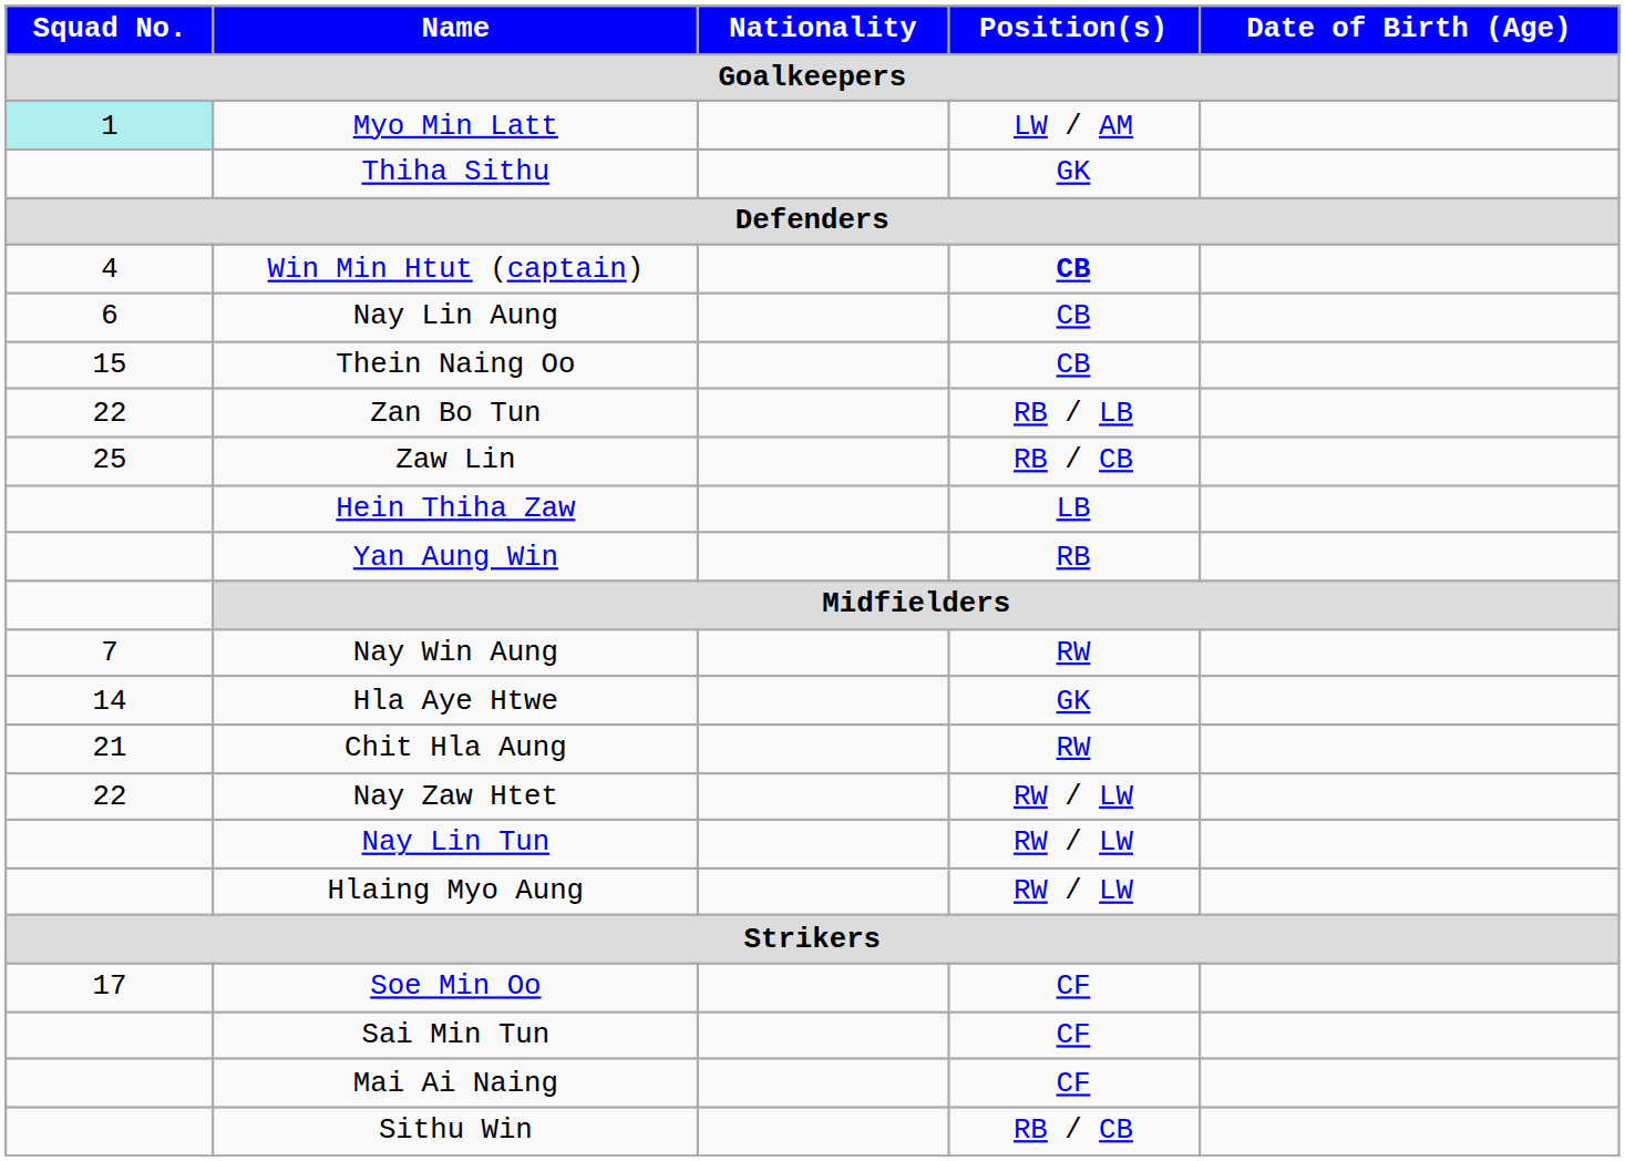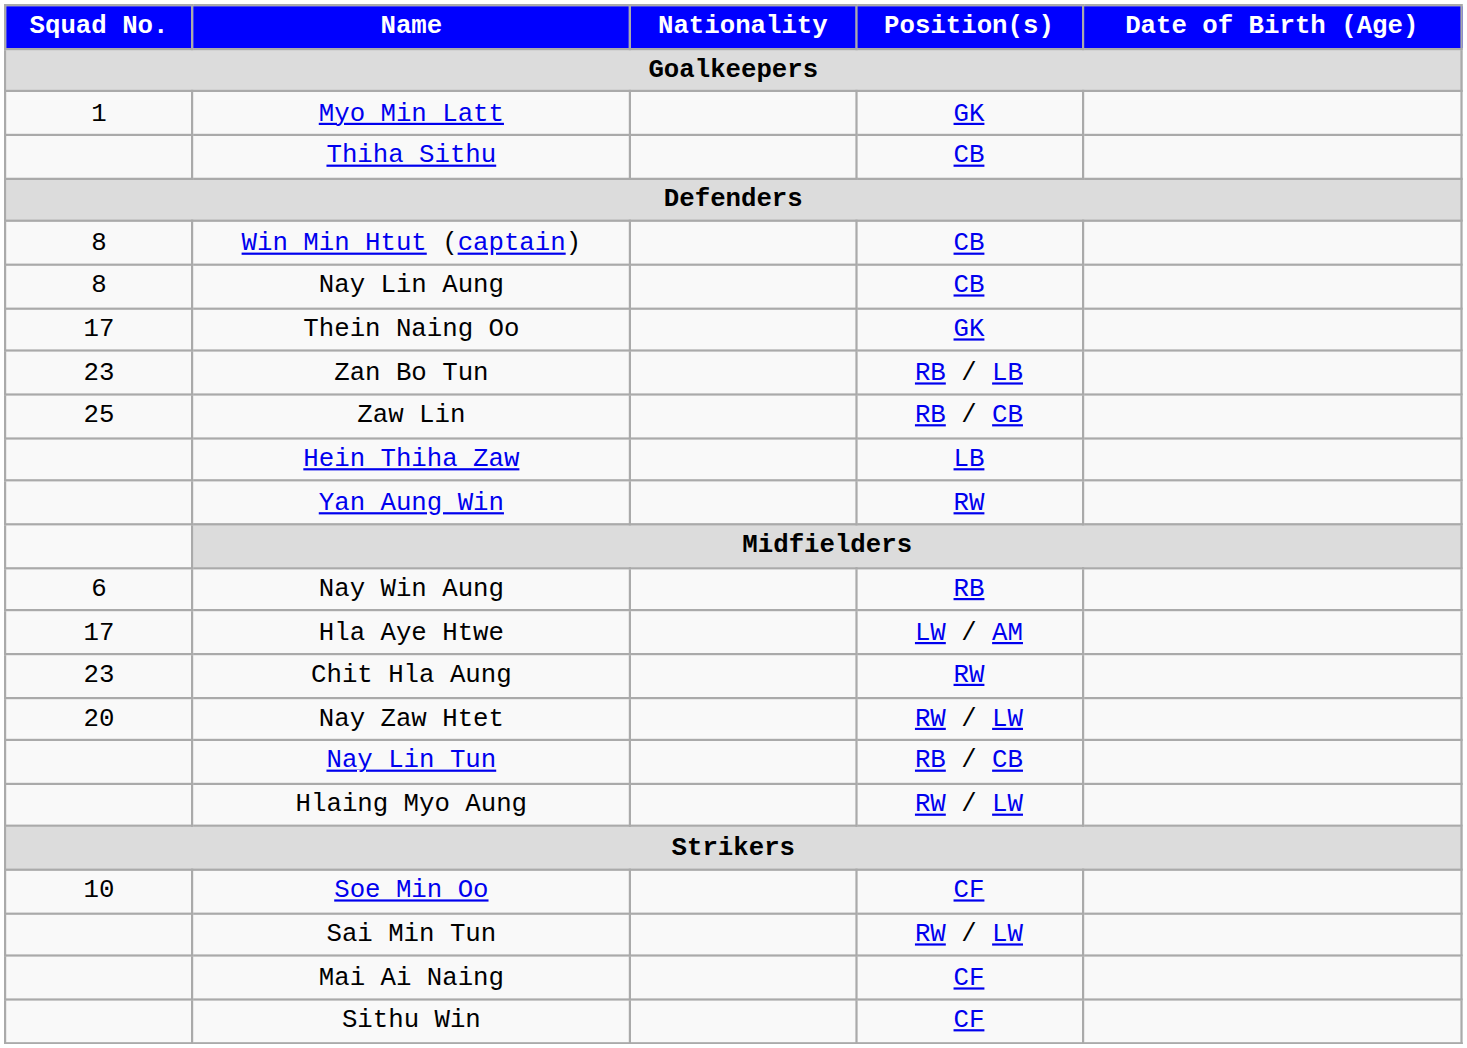Myo Min Latt | Squad No. / Goalkeepers: paleturquoise background -> no background
Myo Min Latt | Position(s) / Goalkeepers: LW / AM -> GK
Thiha Sithu | Position(s) / Goalkeepers: GK -> CB
Win Min Htut (captain) | Squad No. / Goalkeepers: 4 -> 8
Win Min Htut (captain) | Position(s) / Goalkeepers: bold -> normal
Nay Lin Aung | Squad No. / Goalkeepers: 6 -> 8
Thein Naing Oo | Squad No. / Goalkeepers: 15 -> 17
Thein Naing Oo | Position(s) / Goalkeepers: CB -> GK
Zan Bo Tun | Squad No. / Goalkeepers: 22 -> 23
Yan Aung Win | Position(s) / Goalkeepers: RB -> RW
Nay Win Aung | Squad No. / Goalkeepers: 7 -> 6
Nay Win Aung | Position(s) / Goalkeepers: RW -> RB
Hla Aye Htwe | Squad No. / Goalkeepers: 14 -> 17
Hla Aye Htwe | Position(s) / Goalkeepers: GK -> LW / AM
Chit Hla Aung | Squad No. / Goalkeepers: 21 -> 23
Nay Zaw Htet | Squad No. / Goalkeepers: 22 -> 20
Nay Lin Tun | Position(s) / Goalkeepers: RW / LW -> RB / CB
Soe Min Oo | Squad No. / Goalkeepers: 17 -> 10
Sai Min Tun | Position(s) / Goalkeepers: CF -> RW / LW
Sithu Win | Position(s) / Goalkeepers: RB / CB -> CF
